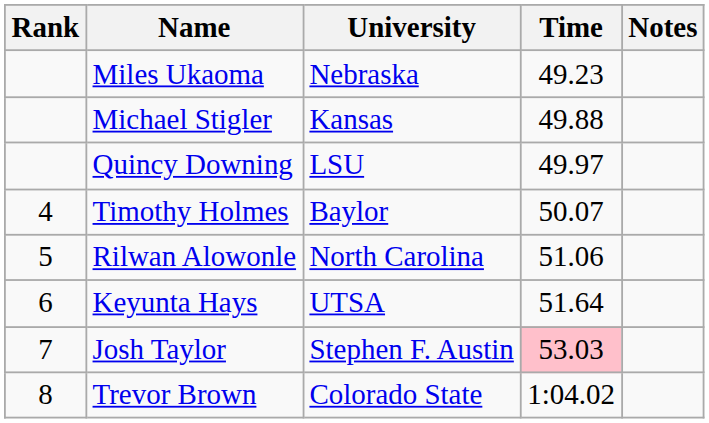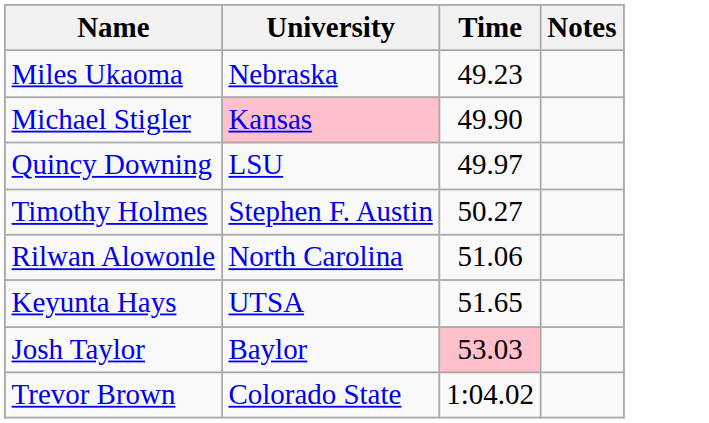- column: Rank | 4 | 5 | 6 | 7 | 8
Michael Stigler | University: no background -> pink background
Michael Stigler | Time: 49.88 -> 49.90
Timothy Holmes | University: Baylor -> Stephen F. Austin
Timothy Holmes | Time: 50.07 -> 50.27
Keyunta Hays | Time: 51.64 -> 51.65
Josh Taylor | University: Stephen F. Austin -> Baylor
